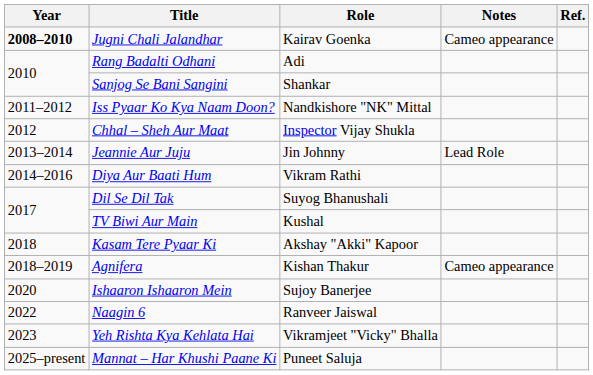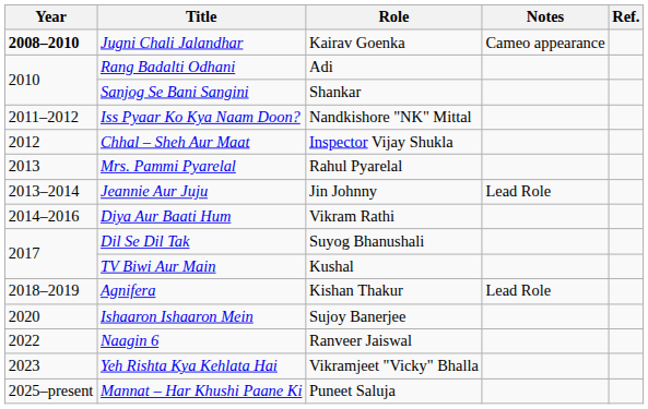+ row: 2013 | Mrs. Pammi Pyarelal | Rahul Pyarelal
- row: 2018 | Kasam Tere Pyaar Ki | Akshay "Akki" Kapoor
Agnifera | Notes: Cameo appearance -> Lead Role
